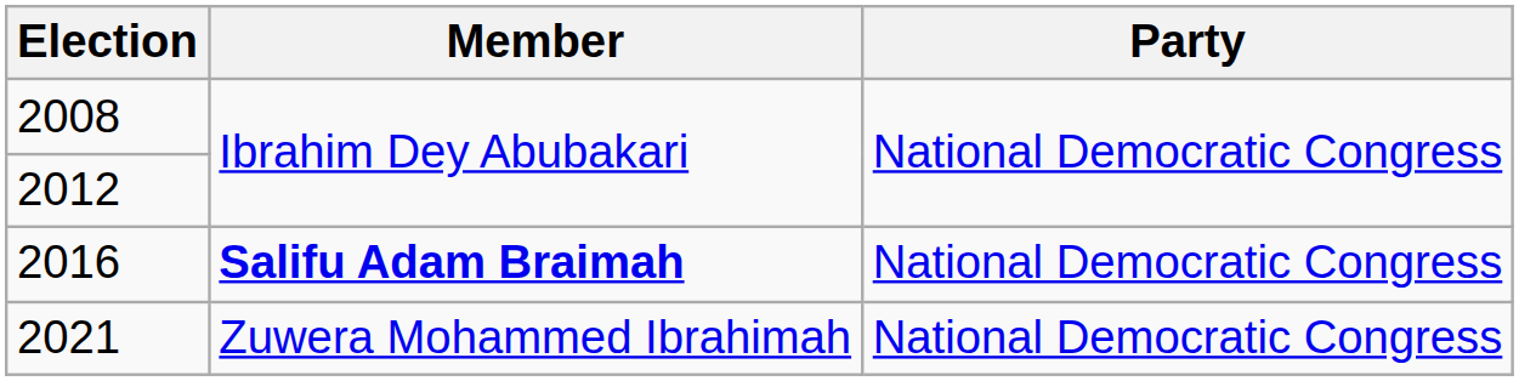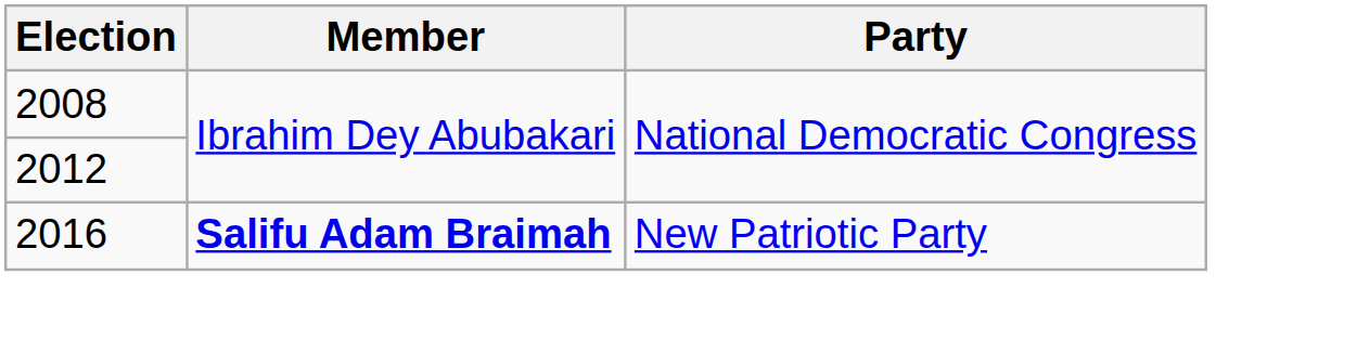2016 | Party: National Democratic Congress -> New Patriotic Party
- row: 2021 | Zuwera Mohammed Ibrahimah | National Democratic Congress
